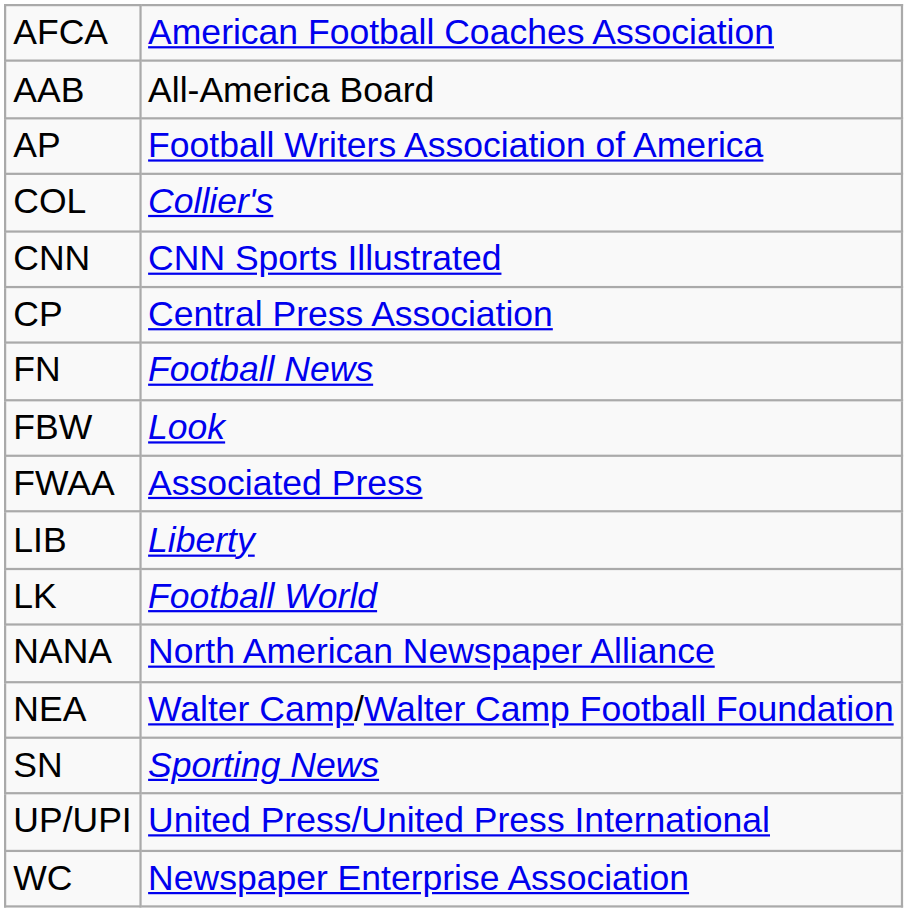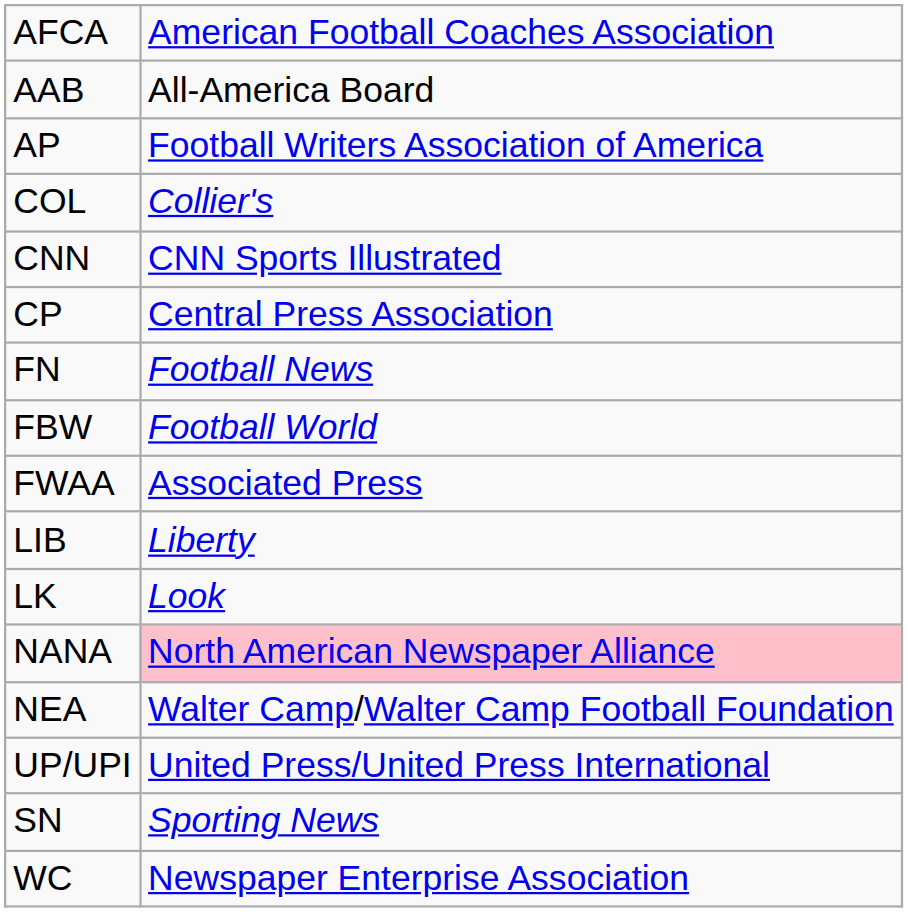FBW | column 2: Look -> Football World
LK | column 2: Football World -> Look
NANA | column 2: no background -> pink background
rows swapped: SN <-> UP/UPI
